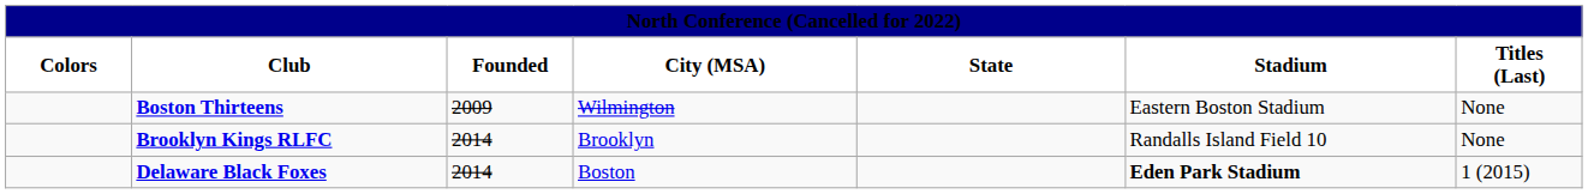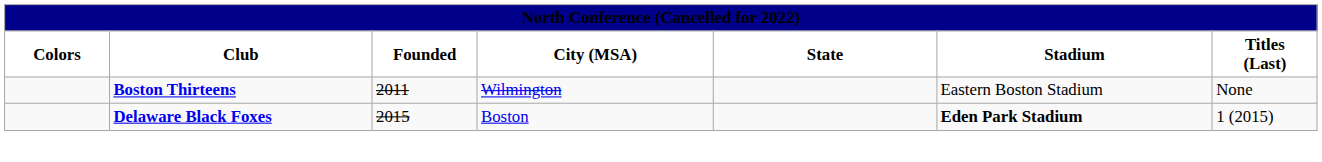Boston Thirteens | Founded: 2009 -> 2011
- row: Brooklyn Kings RLFC | 2014 | Brooklyn | Randalls Island Field 10 | None
Delaware Black Foxes | Founded: 2014 -> 2015
